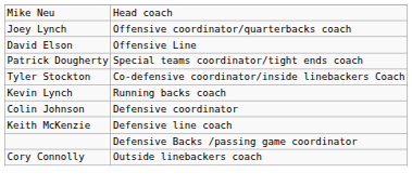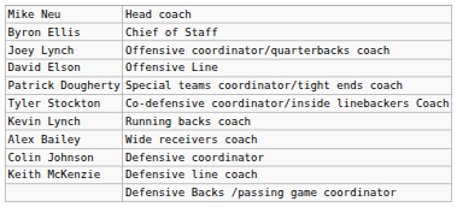+ row: Byron Ellis | Chief of Staff
+ row: Alex Bailey | Wide receivers coach
- row: Cory Connolly | Outside linebackers coach
